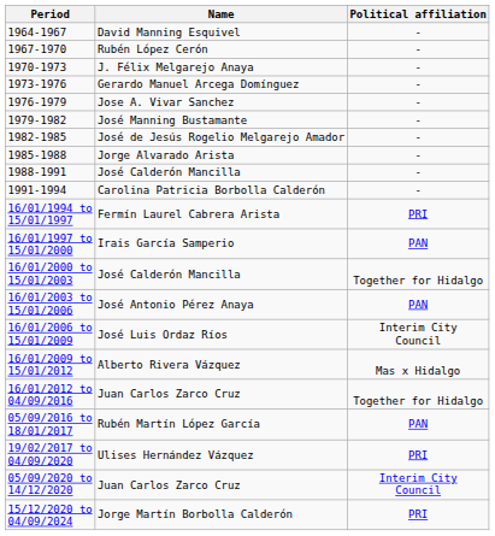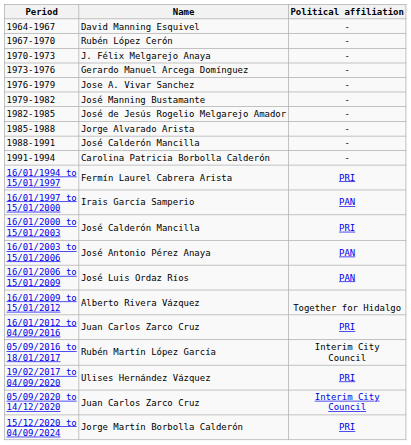16/01/2000 to 15/01/2003 | Political affiliation: Together for Hidalgo -> PRI
16/01/2006 to 15/01/2009 | Political affiliation: Interim City Council -> PAN
16/01/2009 to 15/01/2012 | Political affiliation: Mas x Hidalgo -> Together for Hidalgo
16/01/2012 to 04/09/2016 | Political affiliation: Together for Hidalgo -> PRI
05/09/2016 to 18/01/2017 | Political affiliation: PAN -> Interim City Council
